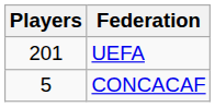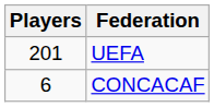CONCACAF | Players: 5 -> 6
